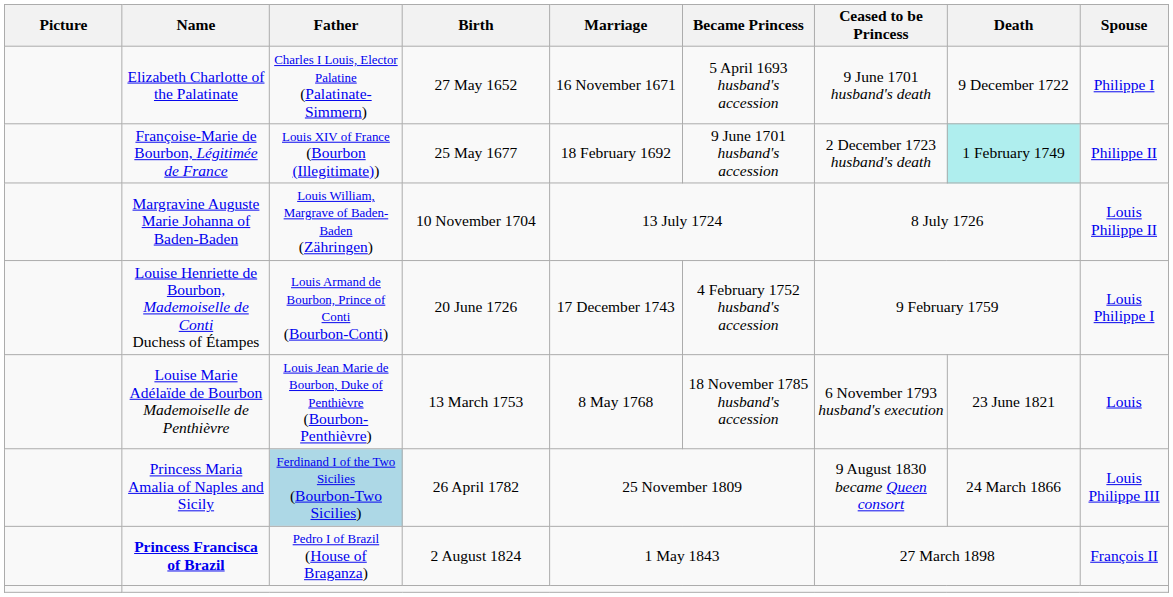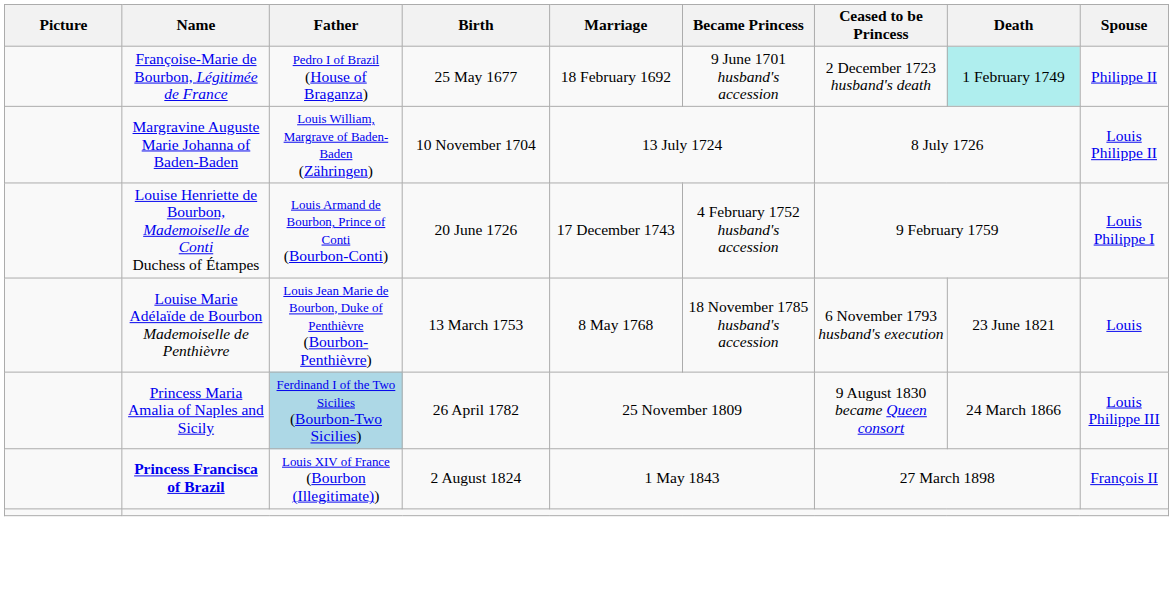- row: Elizabeth Charlotte of the Palatinate | Charles I Louis, Elector Palatine (Palatinate-Simmern) | 27 May 1652 | 16 November 1671 | 5 April 1693 husband's accession | 9 June 1701 husband's death | 9 December 1722 | Philippe I
Françoise-Marie de Bourbon, Légitimée de France | Father: Louis XIV of France (Bourbon (Illegitimate)) -> Pedro I of Brazil (House of Braganza)
Princess Francisca of Brazil | Father: Pedro I of Brazil (House of Braganza) -> Louis XIV of France (Bourbon (Illegitimate))
